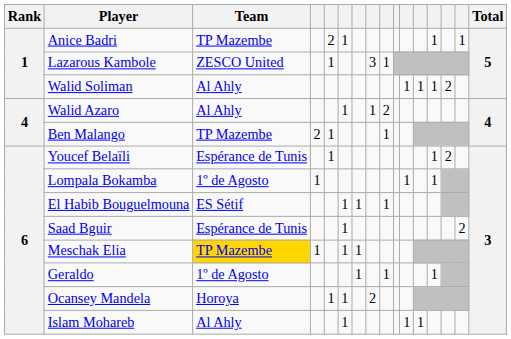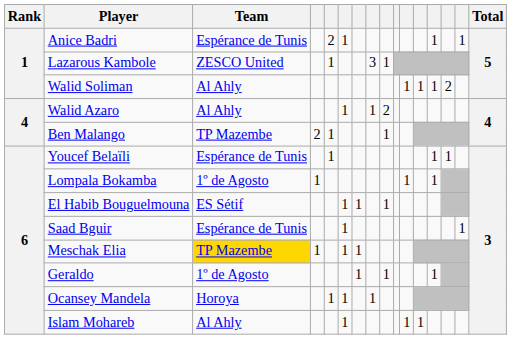Anice Badri | Team: TP Mazembe -> Espérance de Tunis
Youcef Belaïli | column 14: 2 -> 1
Saad Bguir | column 15: 2 -> 1
Ocansey Mandela | column 8: 2 -> 1
